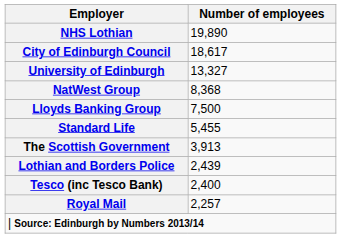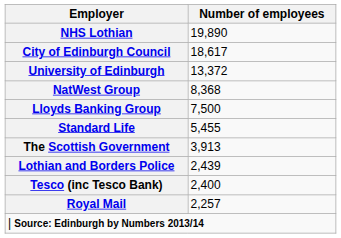University of Edinburgh | Number of employees: 13,327 -> 13,372
